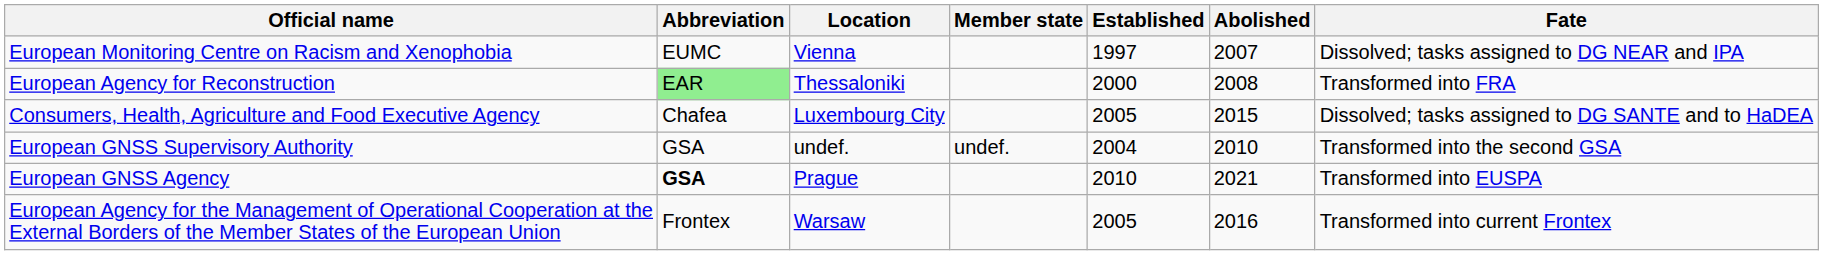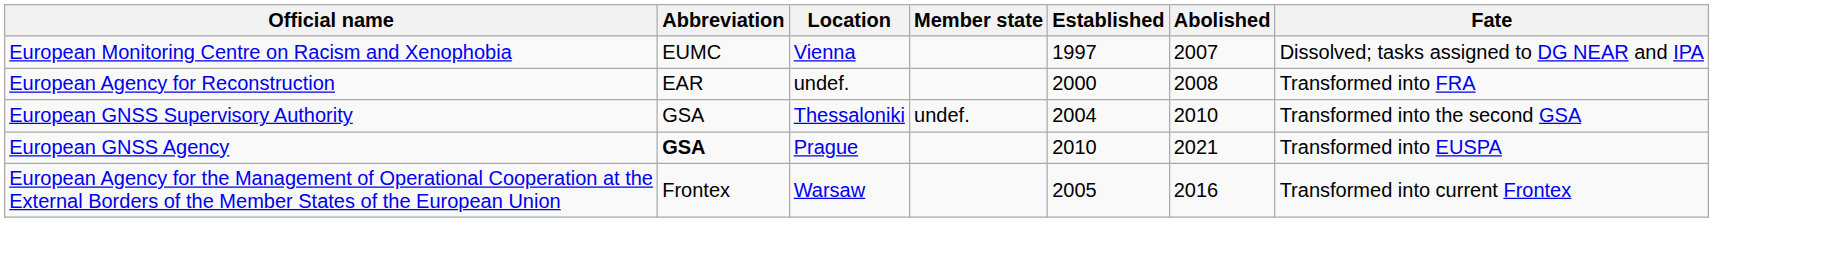European Agency for Reconstruction | Abbreviation: lightgreen background -> no background
European Agency for Reconstruction | Location: Thessaloniki -> undef.
- row: Consumers, Health, Agriculture and Food Executive Agency | Chafea | Luxembourg City | 2005 | 2015 | Dissolved; tasks assigned to DG SANTE and to HaDEA
European GNSS Supervisory Authority | Location: undef. -> Thessaloniki
